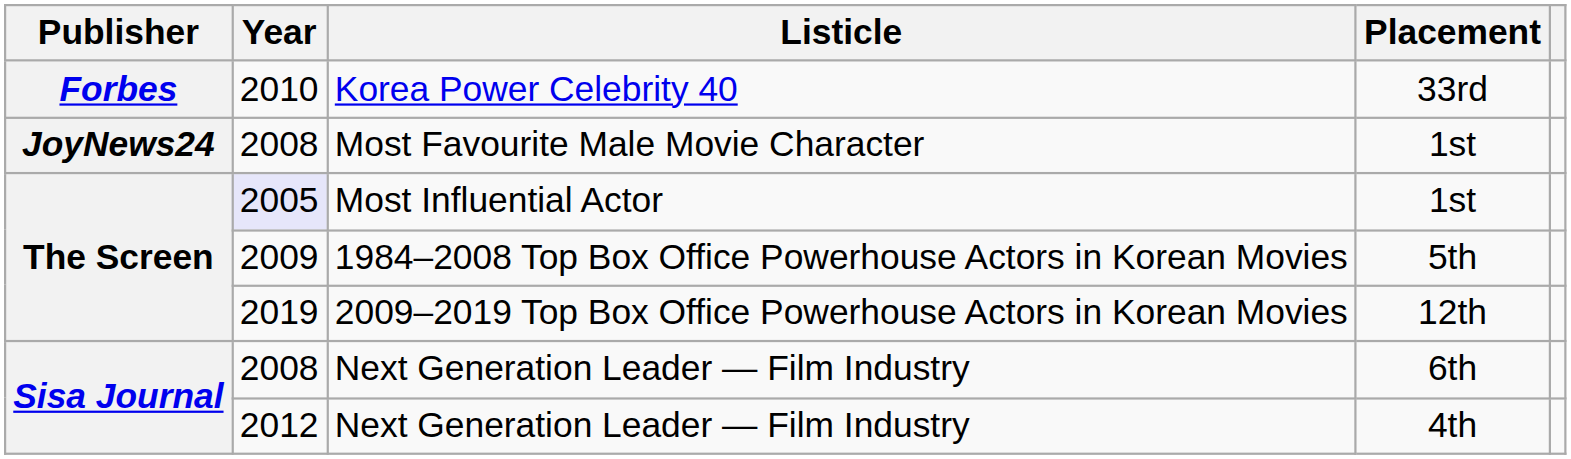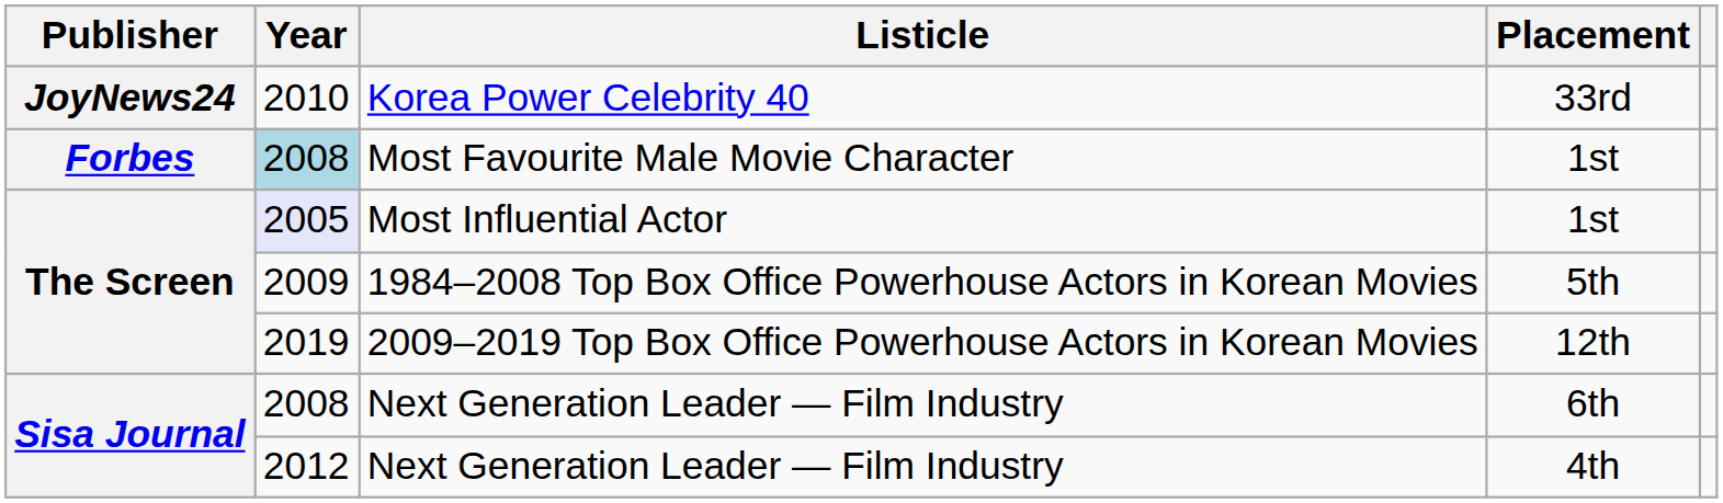Korea Power Celebrity 40 | Publisher: Forbes -> JoyNews24
Most Favourite Male Movie Character | Publisher: JoyNews24 -> Forbes
Most Favourite Male Movie Character | Year: no background -> lightblue background
